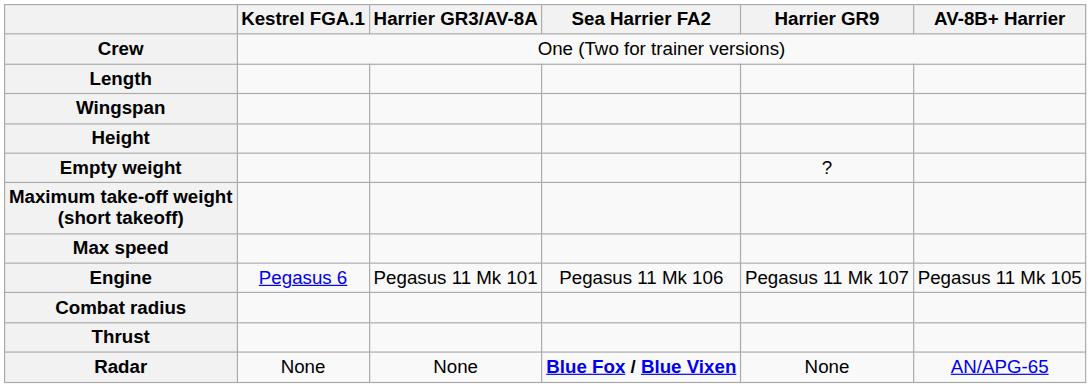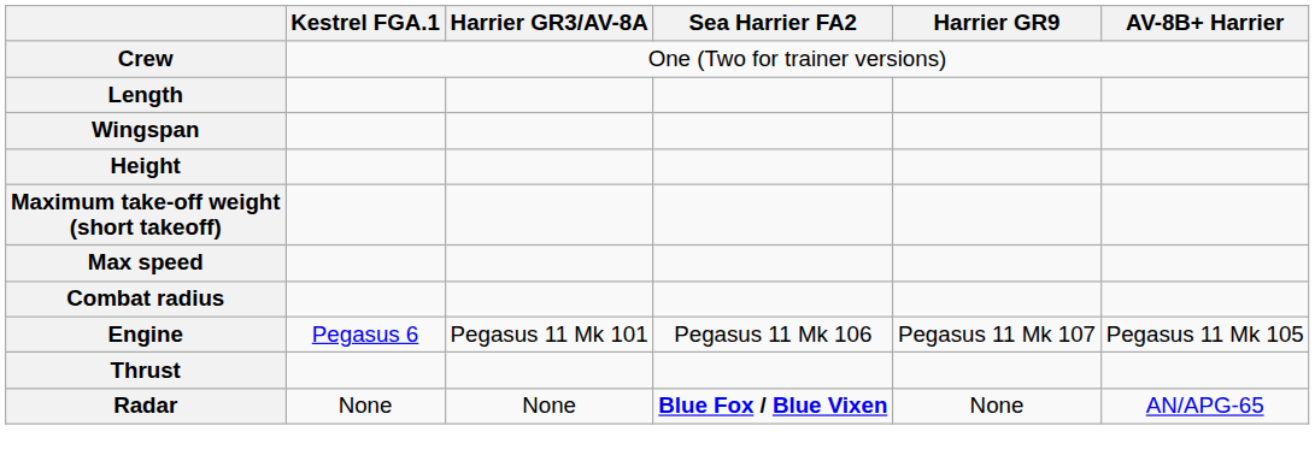- row: Empty weight | ?
rows swapped: Combat radius <-> Engine
